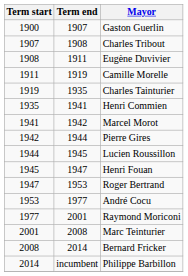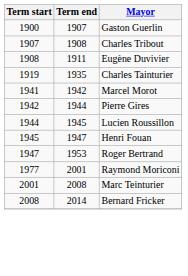- row: 1911 | 1919 | Camille Morelle
- row: 1935 | 1941 | Henri Commien
- row: 1953 | 1977 | André Cocu
- row: 2014 | incumbent | Philippe Barbillon
